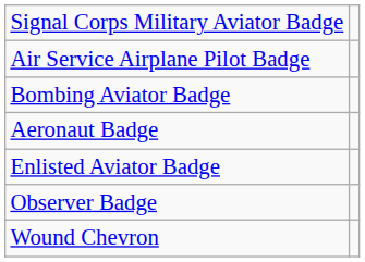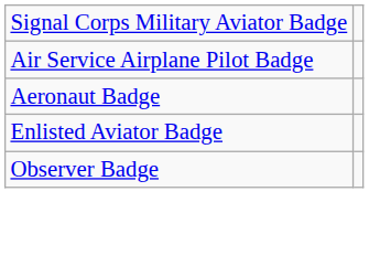- row: Bombing Aviator Badge
- row: Wound Chevron
